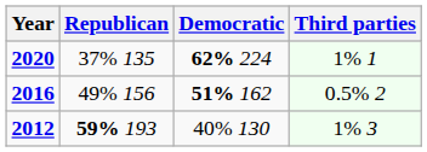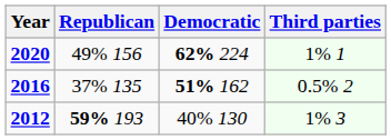2020 | Republican: 37% 135 -> 49% 156
2016 | Republican: 49% 156 -> 37% 135
